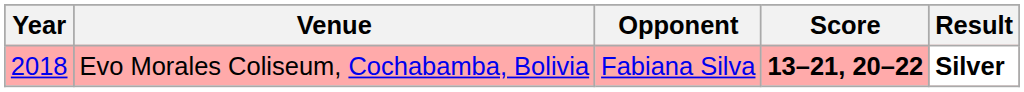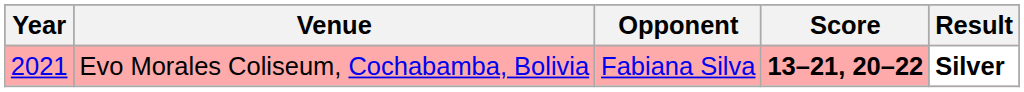Evo Morales Coliseum, Cochabamba, Bolivia | Year: 2018 -> 2021
